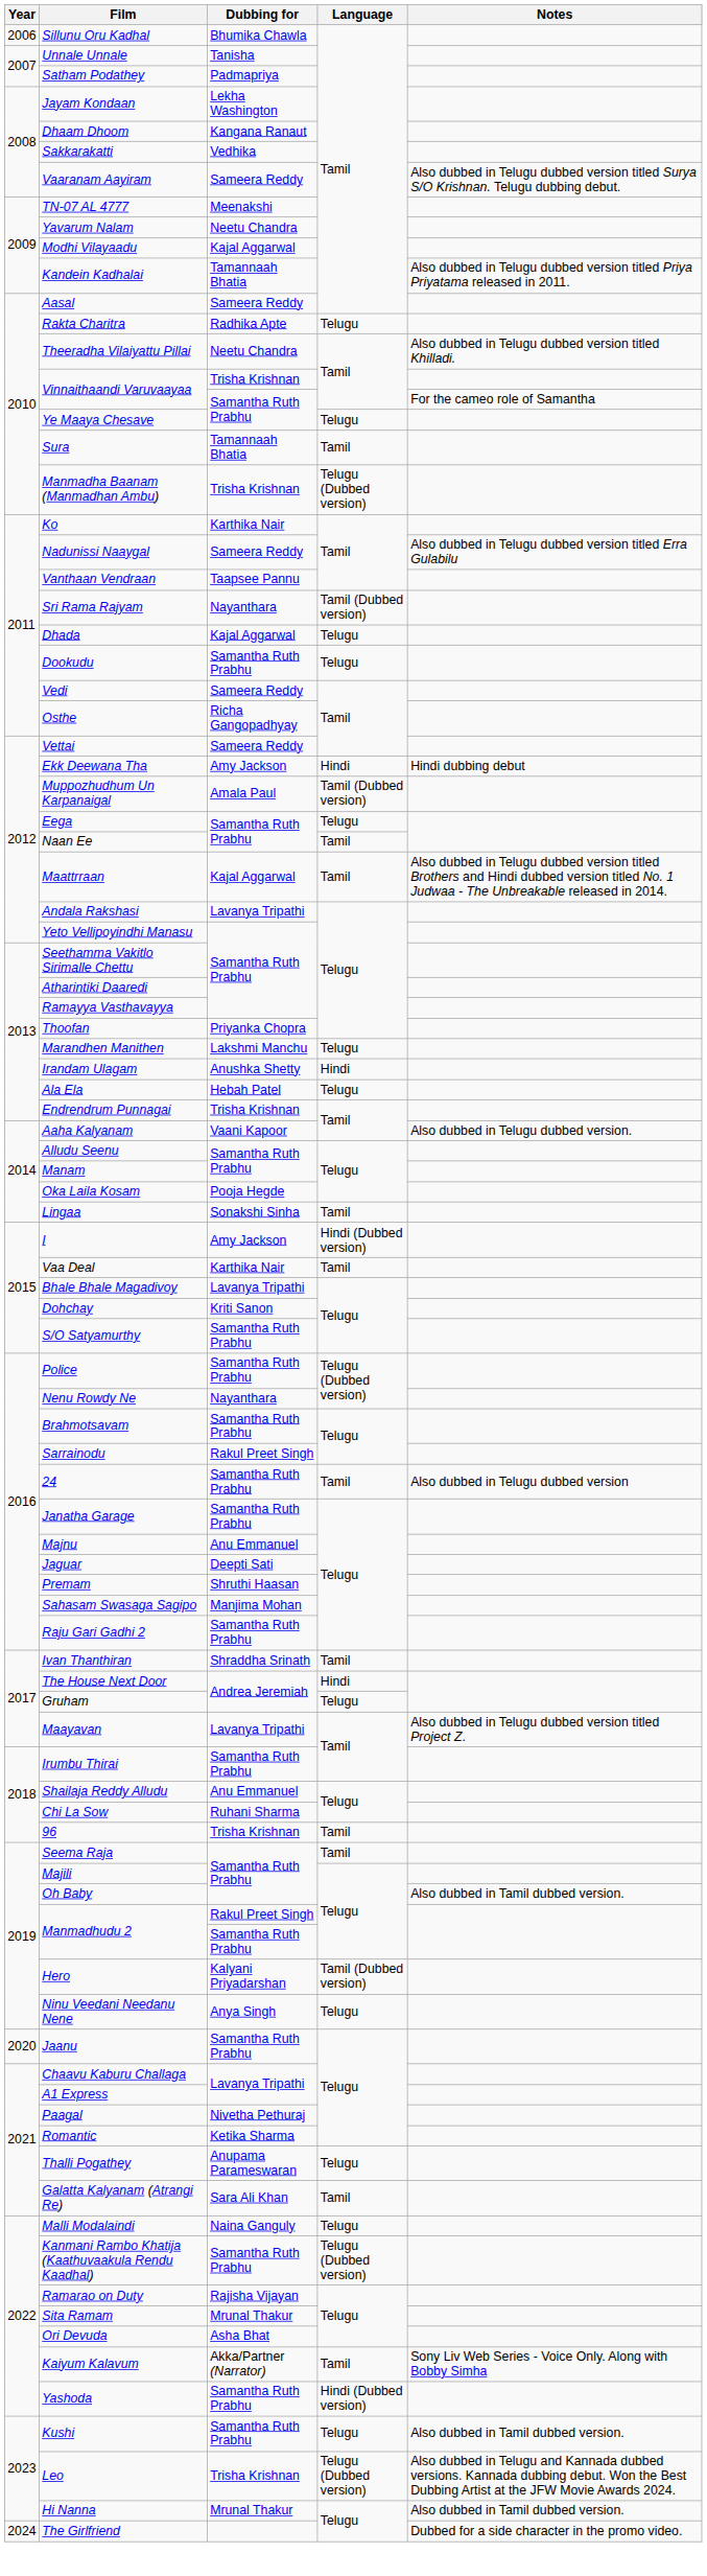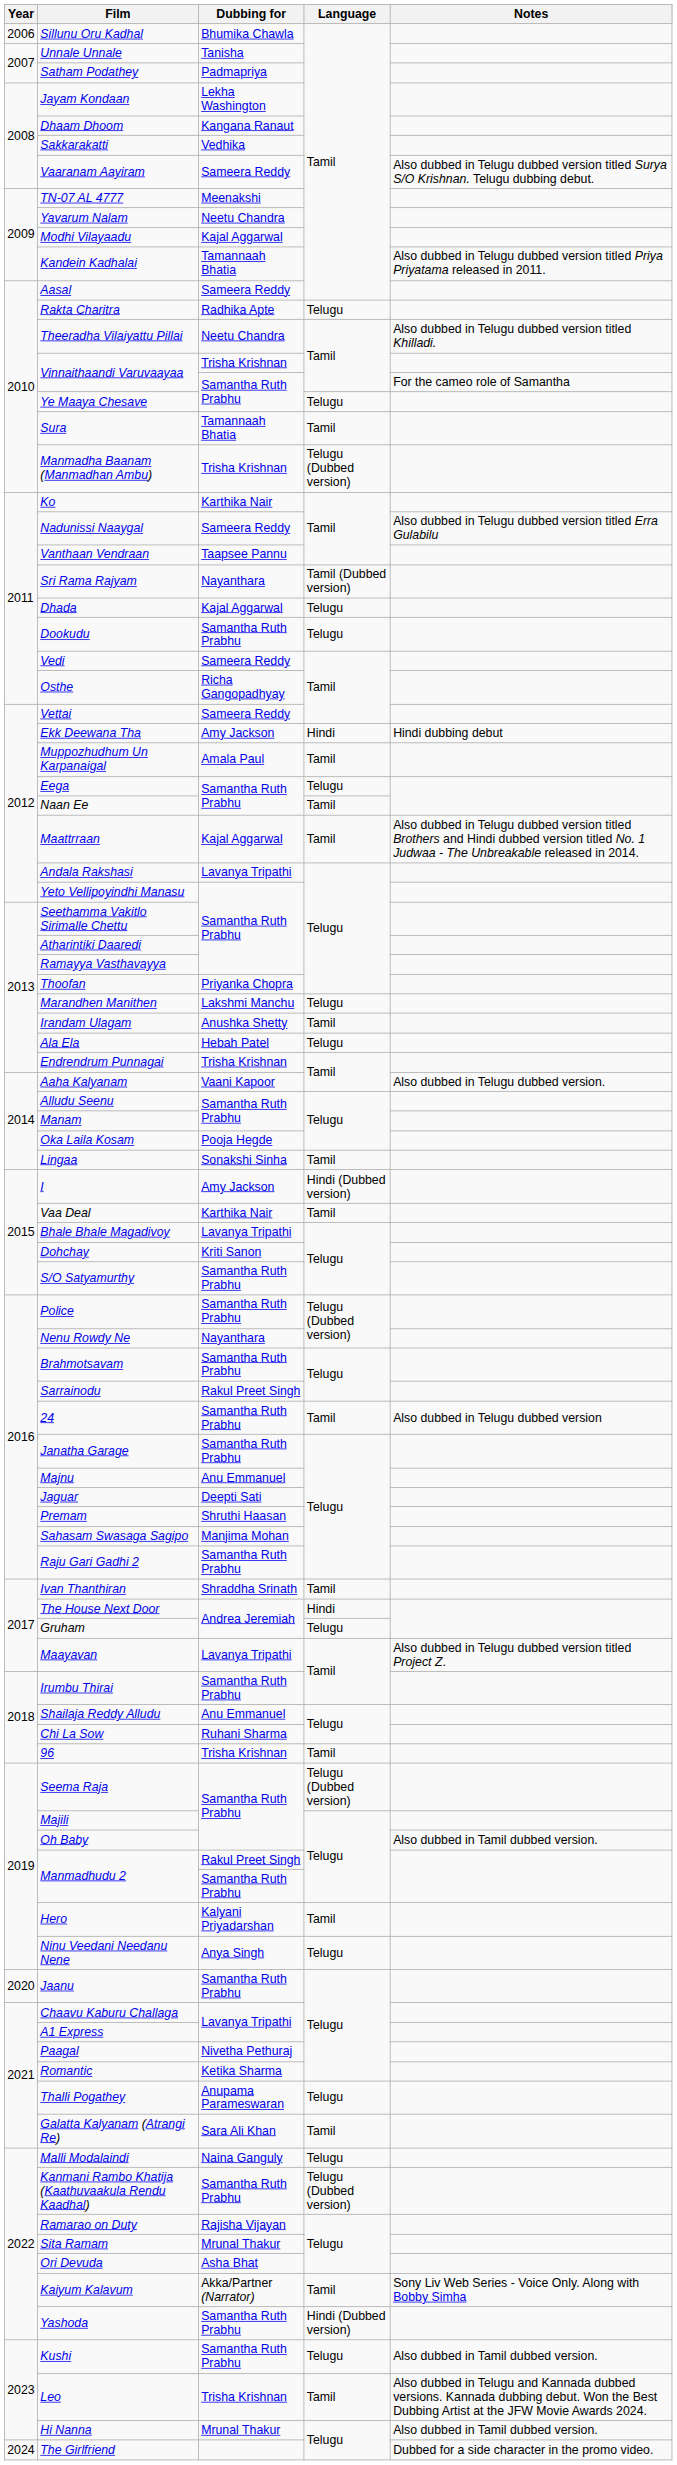Muppozhudhum Un Karpanaigal | Language: Tamil (Dubbed version) -> Tamil
Irandam Ulagam | Language: Hindi -> Tamil
Seema Raja | Language: Tamil -> Telugu (Dubbed version)
Hero | Language: Tamil (Dubbed version) -> Tamil
Leo | Language: Telugu (Dubbed version) -> Tamil
